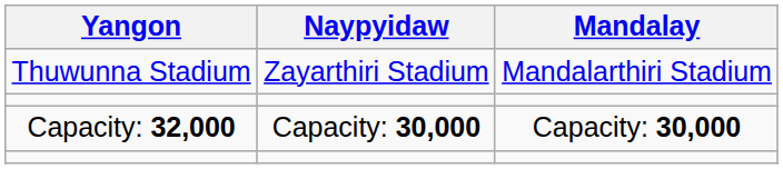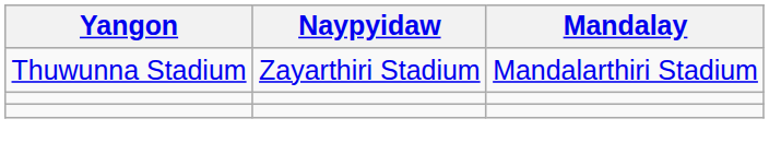- row: Capacity: 32,000 | Capacity: 30,000 | Capacity: 30,000
